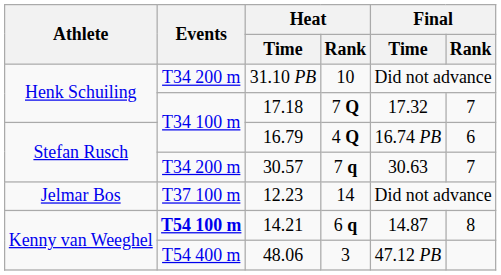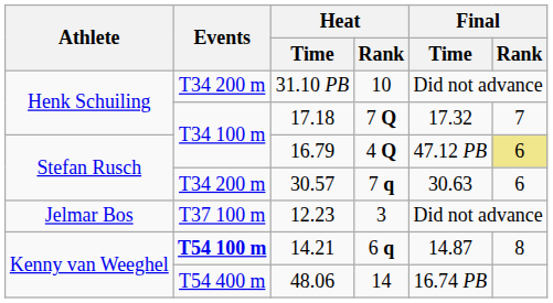16.79 | Final / Time: 16.74 PB -> 47.12 PB
16.79 | Final / Rank: no background -> khaki background
30.57 | Final / Rank: 7 -> 6
12.23 | Heat / Rank: 14 -> 3
48.06 | Heat / Rank: 3 -> 14
48.06 | Final / Time: 47.12 PB -> 16.74 PB
